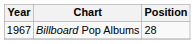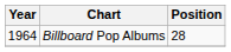Billboard Pop Albums | Year: 1967 -> 1964
